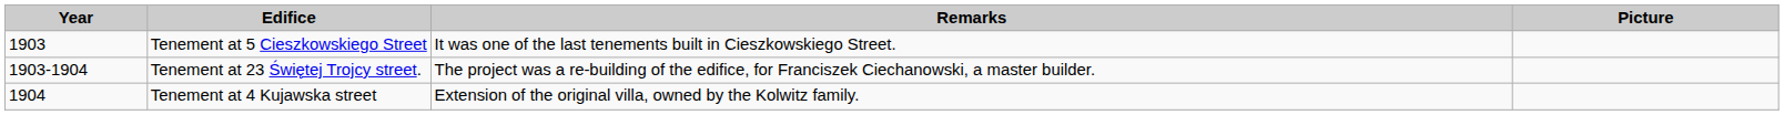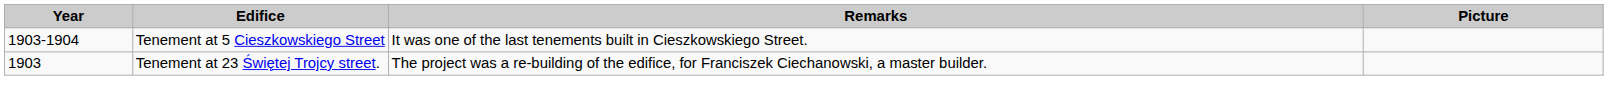Tenement at 5 Cieszkowskiego Street | Year: 1903 -> 1903-1904
Tenement at 23 Świętej Trojcy street. | Year: 1903-1904 -> 1903
- row: 1904 | Tenement at 4 Kujawska street | Extension of the original villa, owned by the Kolwitz family.
